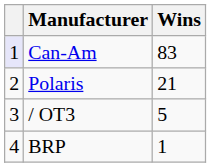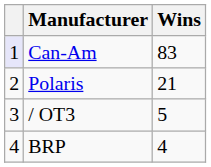BRP | Wins: 1 -> 4
